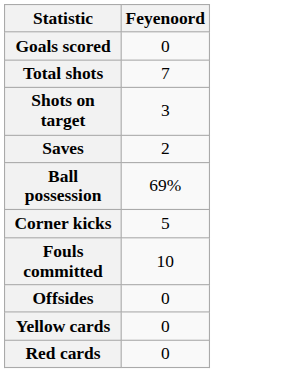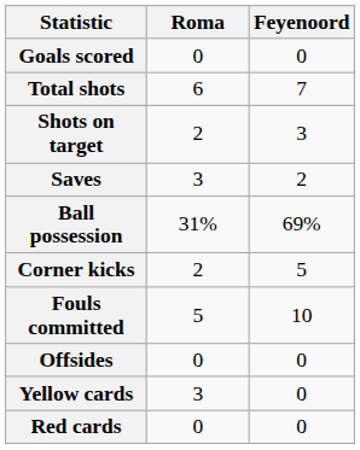+ column: Roma | 0 | 6 | 2 | 3 | 31% | 2 | 5 | 0 | 3 | 0
